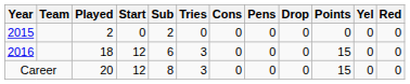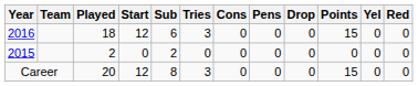rows swapped: 2015 <-> 2016
